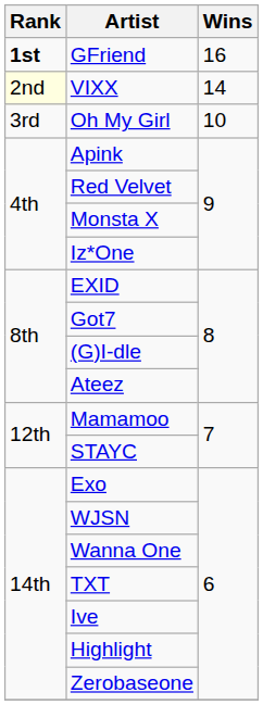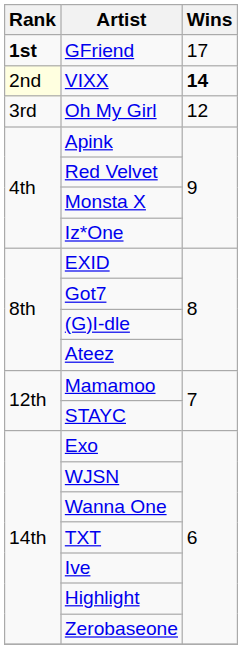GFriend | Wins: 16 -> 17
VIXX | Wins: normal -> bold
Oh My Girl | Wins: 10 -> 12
